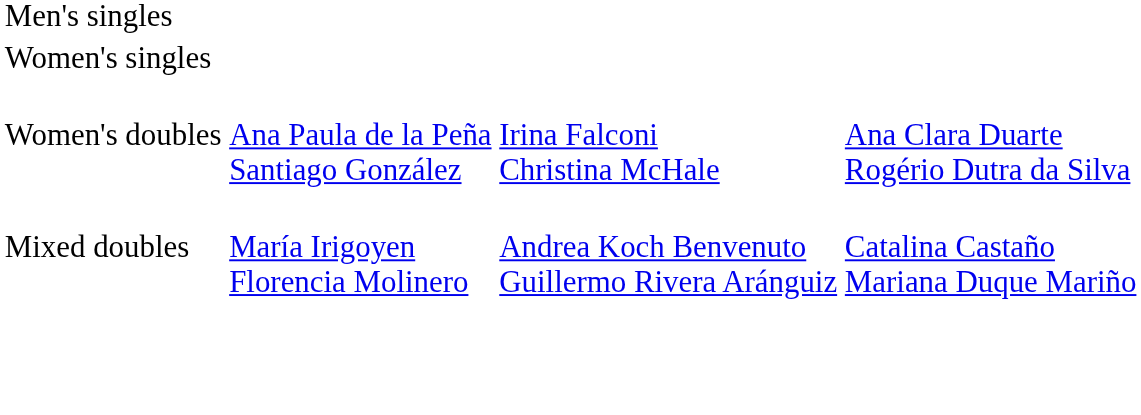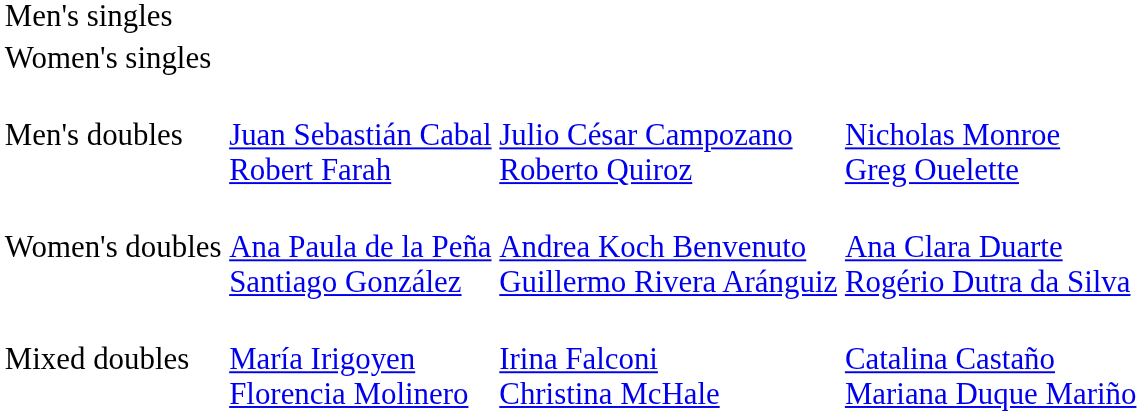+ row: Men's doubles | Juan Sebastián Cabal Robert Farah | Julio César Campozano Roberto Quiroz | Nicholas Monroe Greg Ouelette
Women's doubles | column 3: Irina Falconi Christina McHale -> Andrea Koch Benvenuto Guillermo Rivera Aránguiz
Mixed doubles | column 3: Andrea Koch Benvenuto Guillermo Rivera Aránguiz -> Irina Falconi Christina McHale
